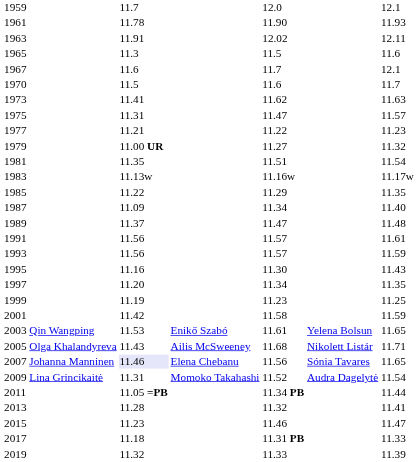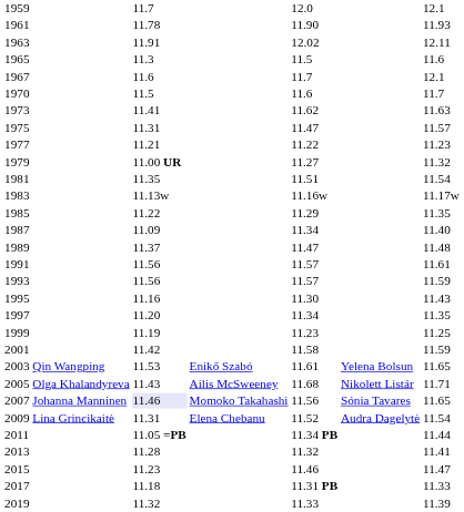2007 | column 4: Elena Chebanu -> Momoko Takahashi
2009 | column 4: Momoko Takahashi -> Elena Chebanu
